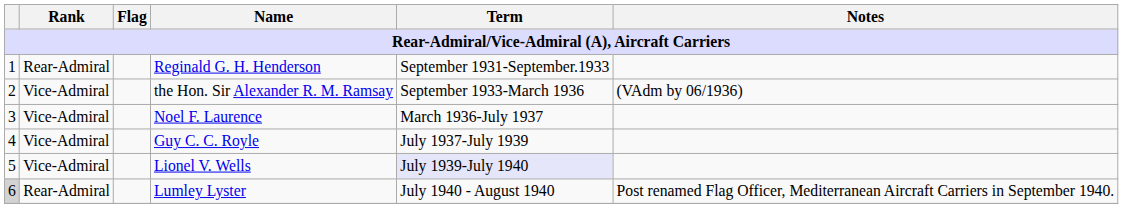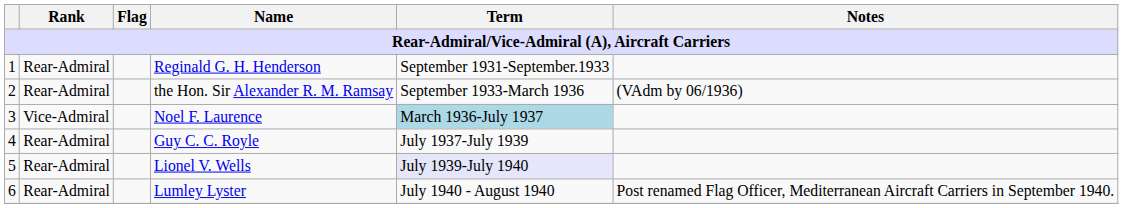the Hon. Sir Alexander R. M. Ramsay | Rank: Vice-Admiral -> Rear-Admiral
Noel F. Laurence | Term: no background -> lightblue background
Guy C. C. Royle | Rank: Vice-Admiral -> Rear-Admiral
Lionel V. Wells | Rank: Vice-Admiral -> Rear-Admiral
Lumley Lyster | column 1: lightgrey background -> no background
